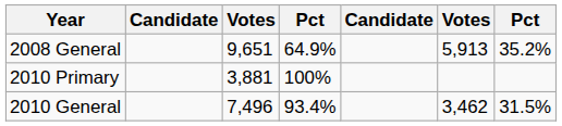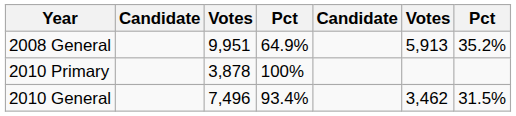2008 General | column 3: 9,651 -> 9,951
2010 Primary | column 3: 3,881 -> 3,878
